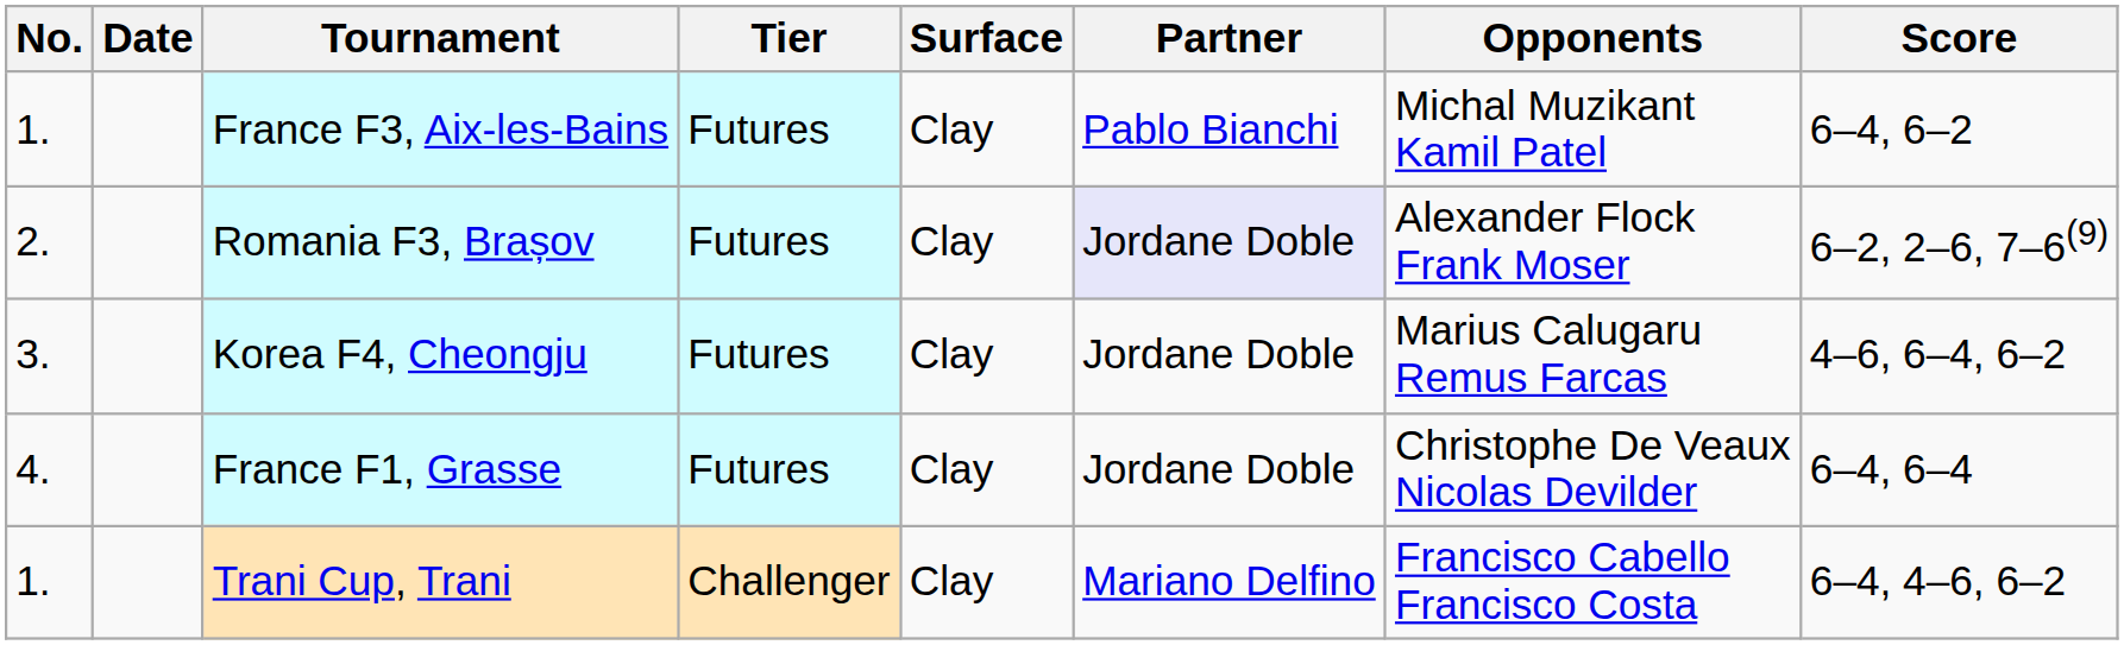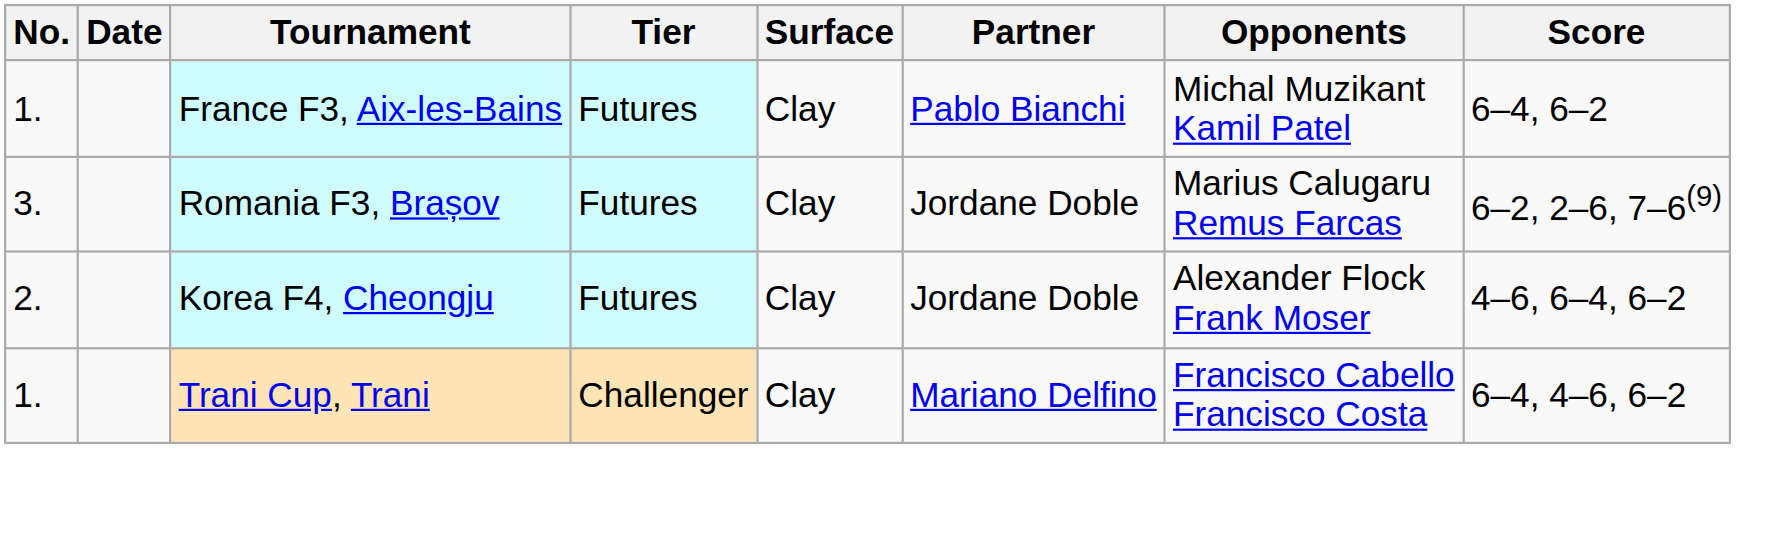Romania F3, Brașov | No.: 2. -> 3.
Romania F3, Brașov | Partner: lavender background -> no background
Romania F3, Brașov | Opponents: Alexander Flock Frank Moser -> Marius Calugaru Remus Farcas
Korea F4, Cheongju | No.: 3. -> 2.
Korea F4, Cheongju | Opponents: Marius Calugaru Remus Farcas -> Alexander Flock Frank Moser
- row: 4. | France F1, Grasse | Futures | Clay | Jordane Doble | Christophe De Veaux Nicolas Devilder | 6–4, 6–4
